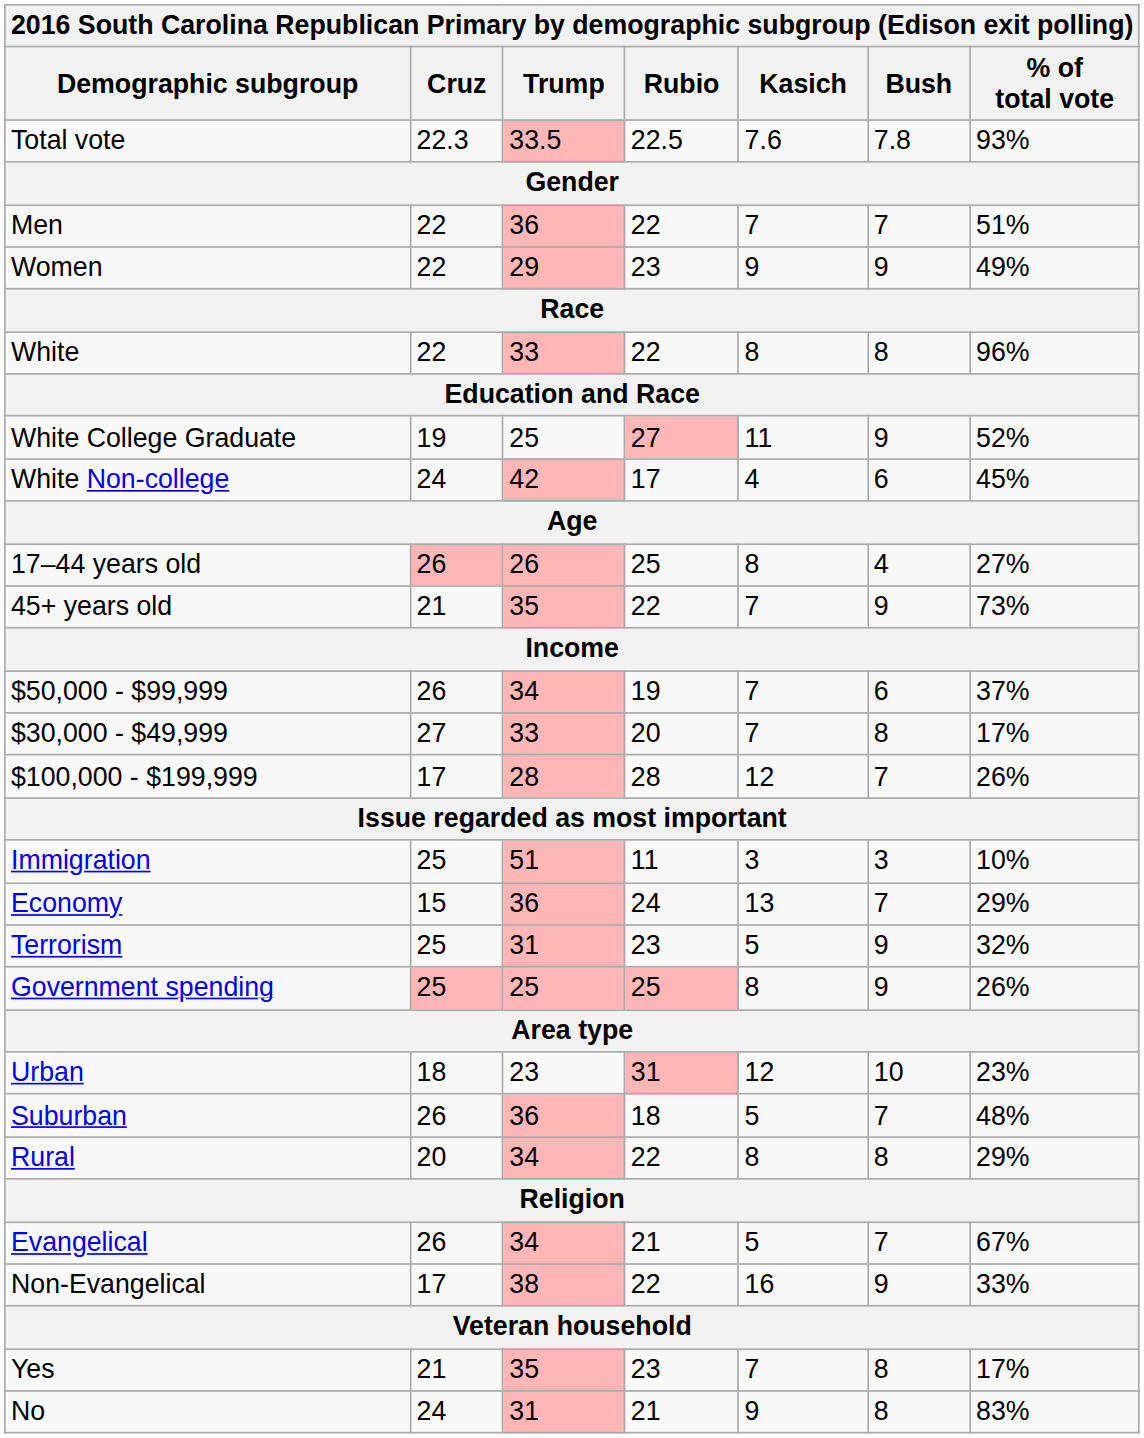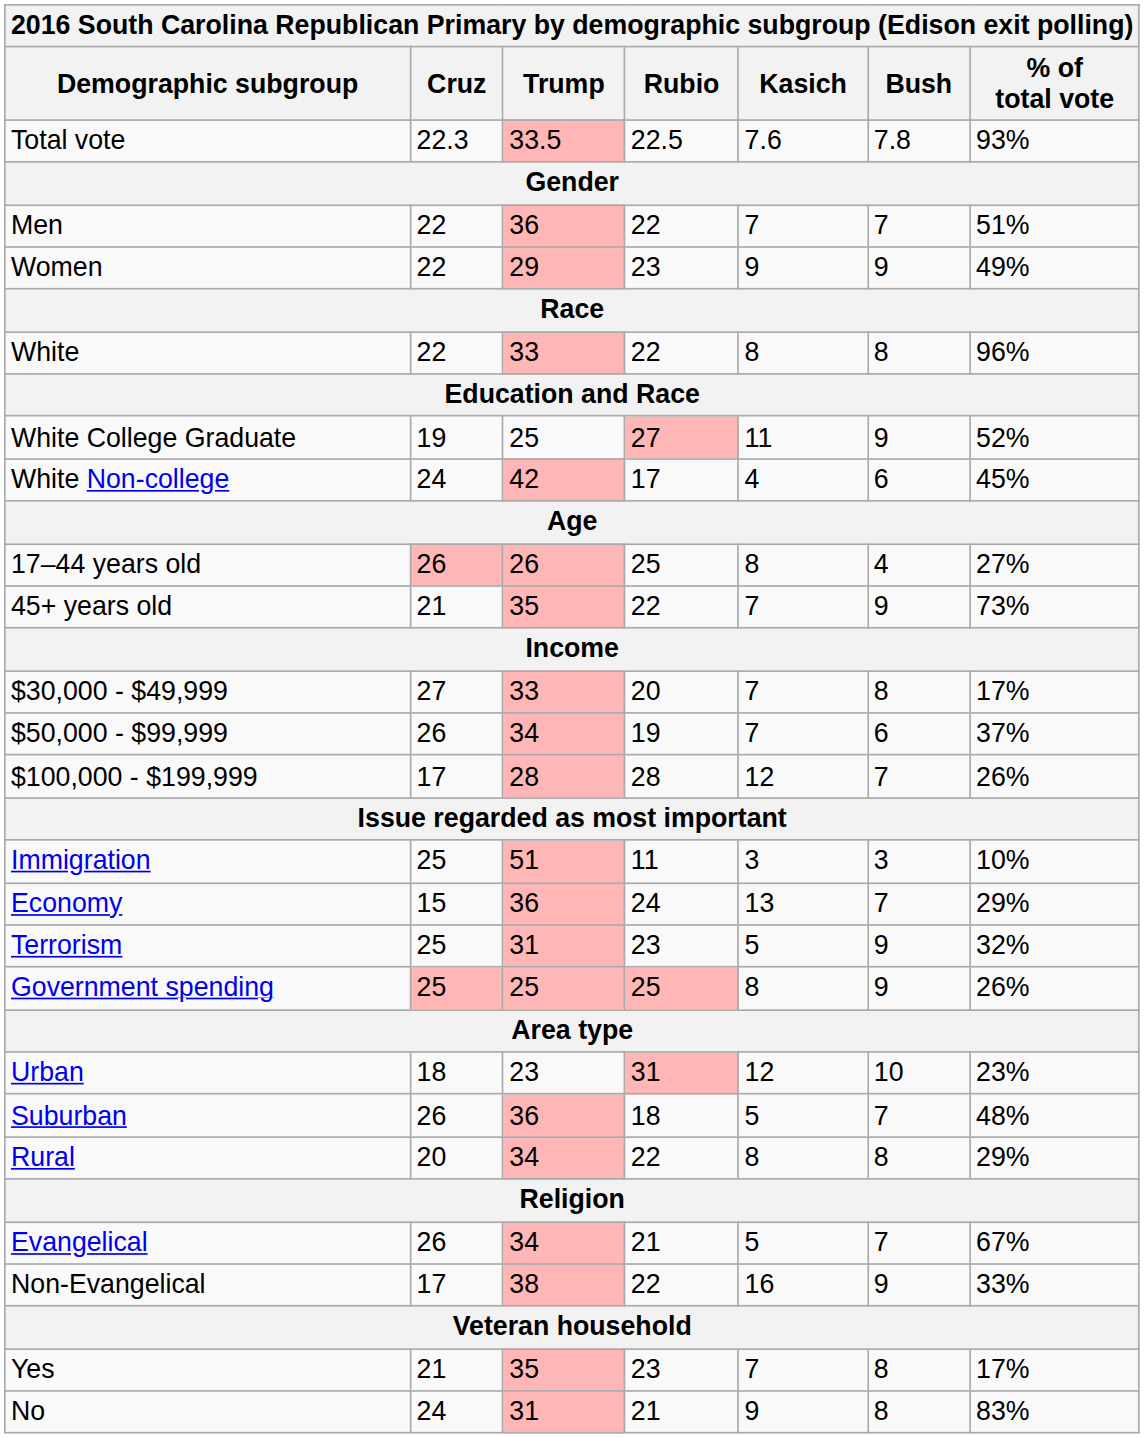rows swapped: $30,000 - $49,999 <-> $50,000 - $99,999
